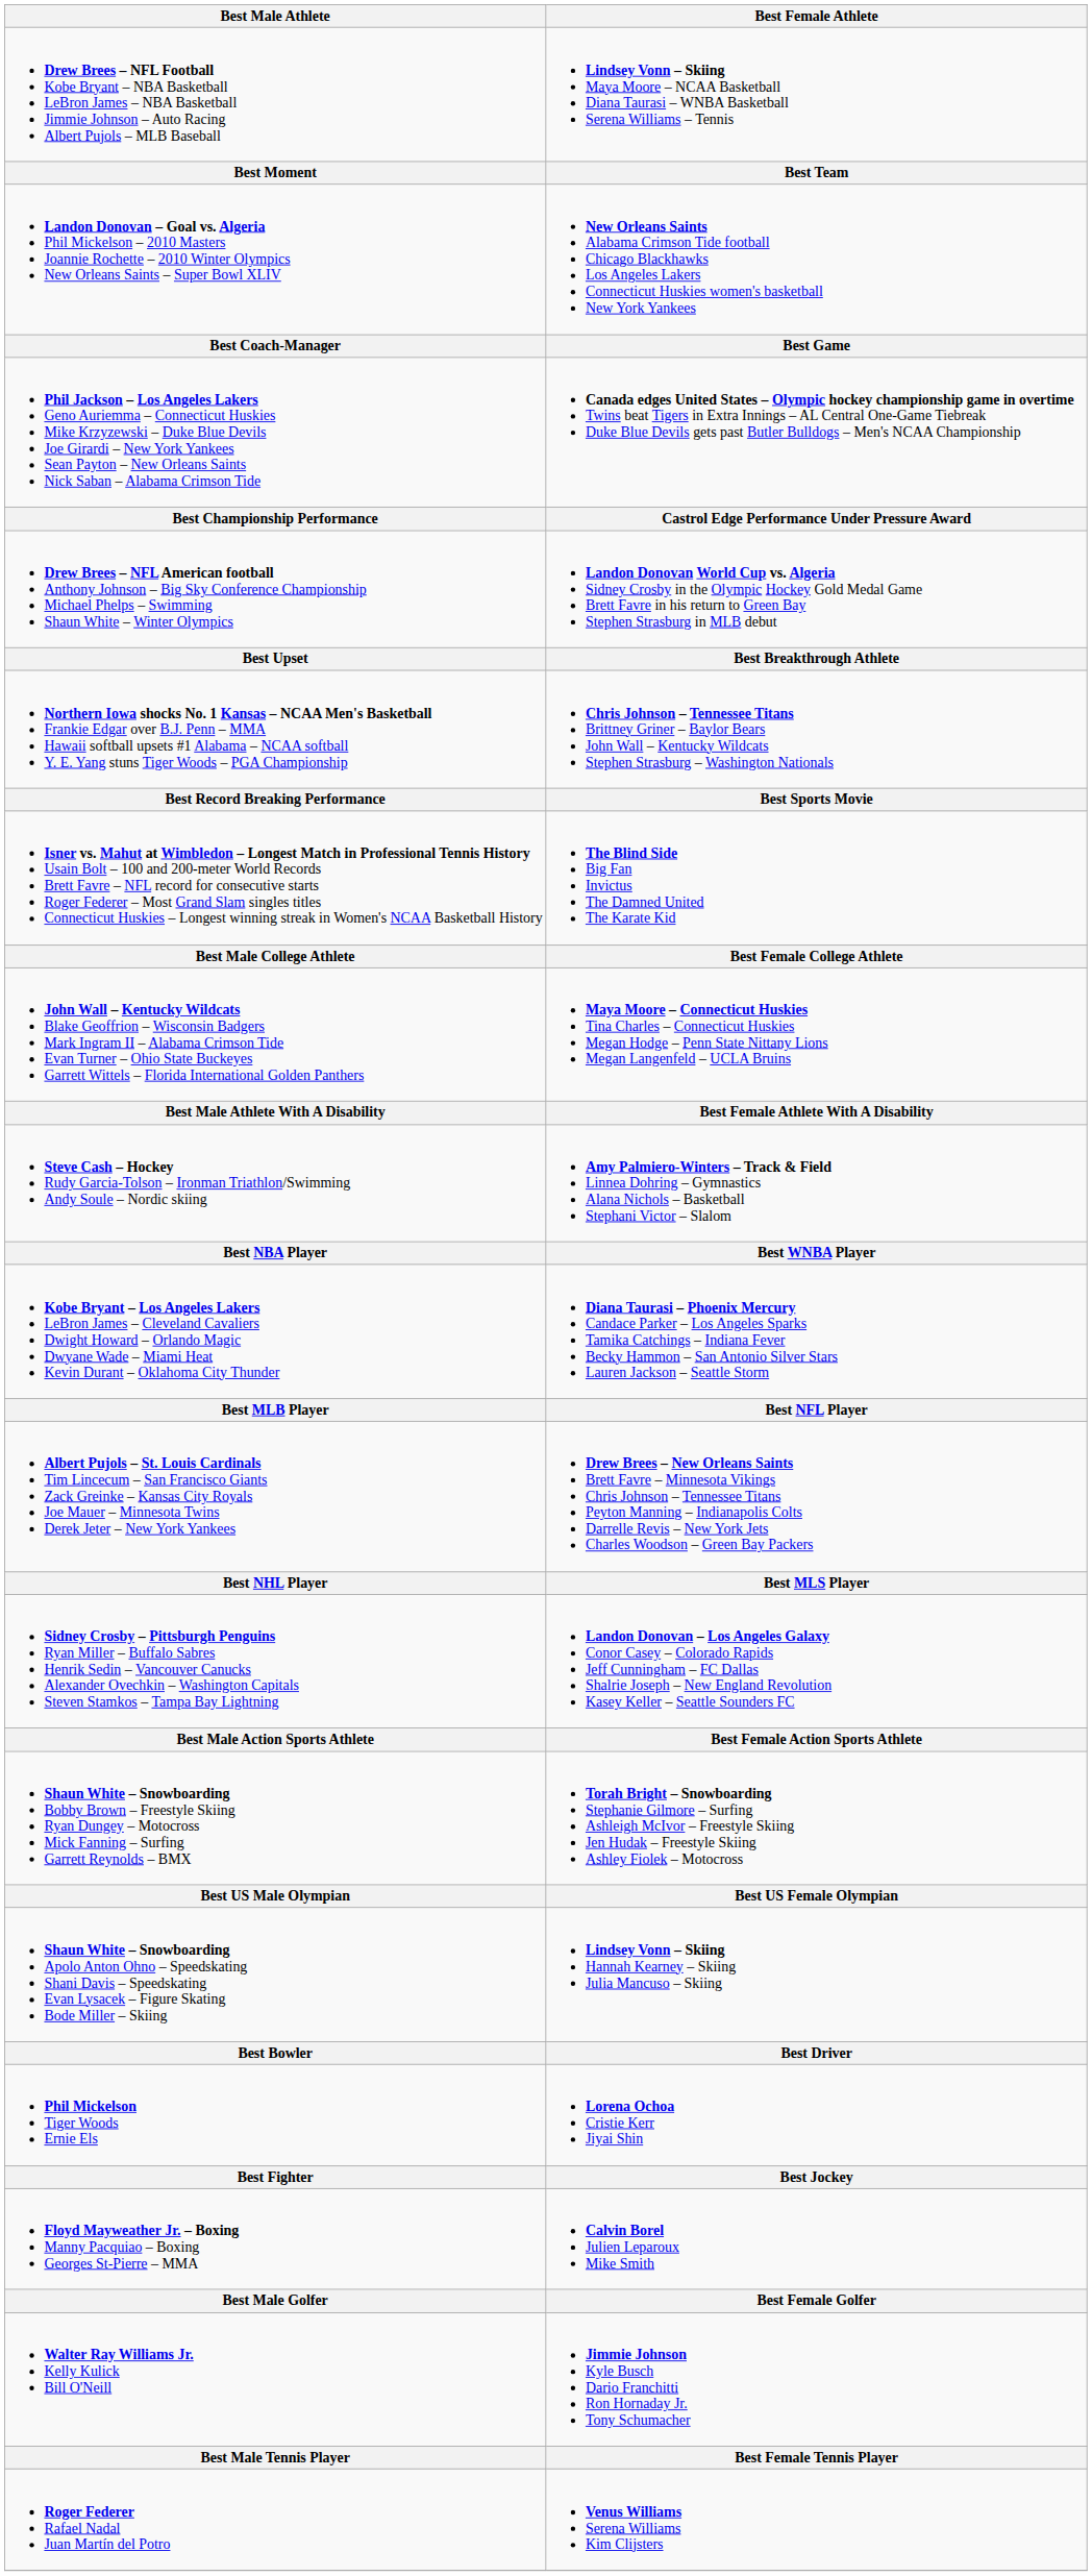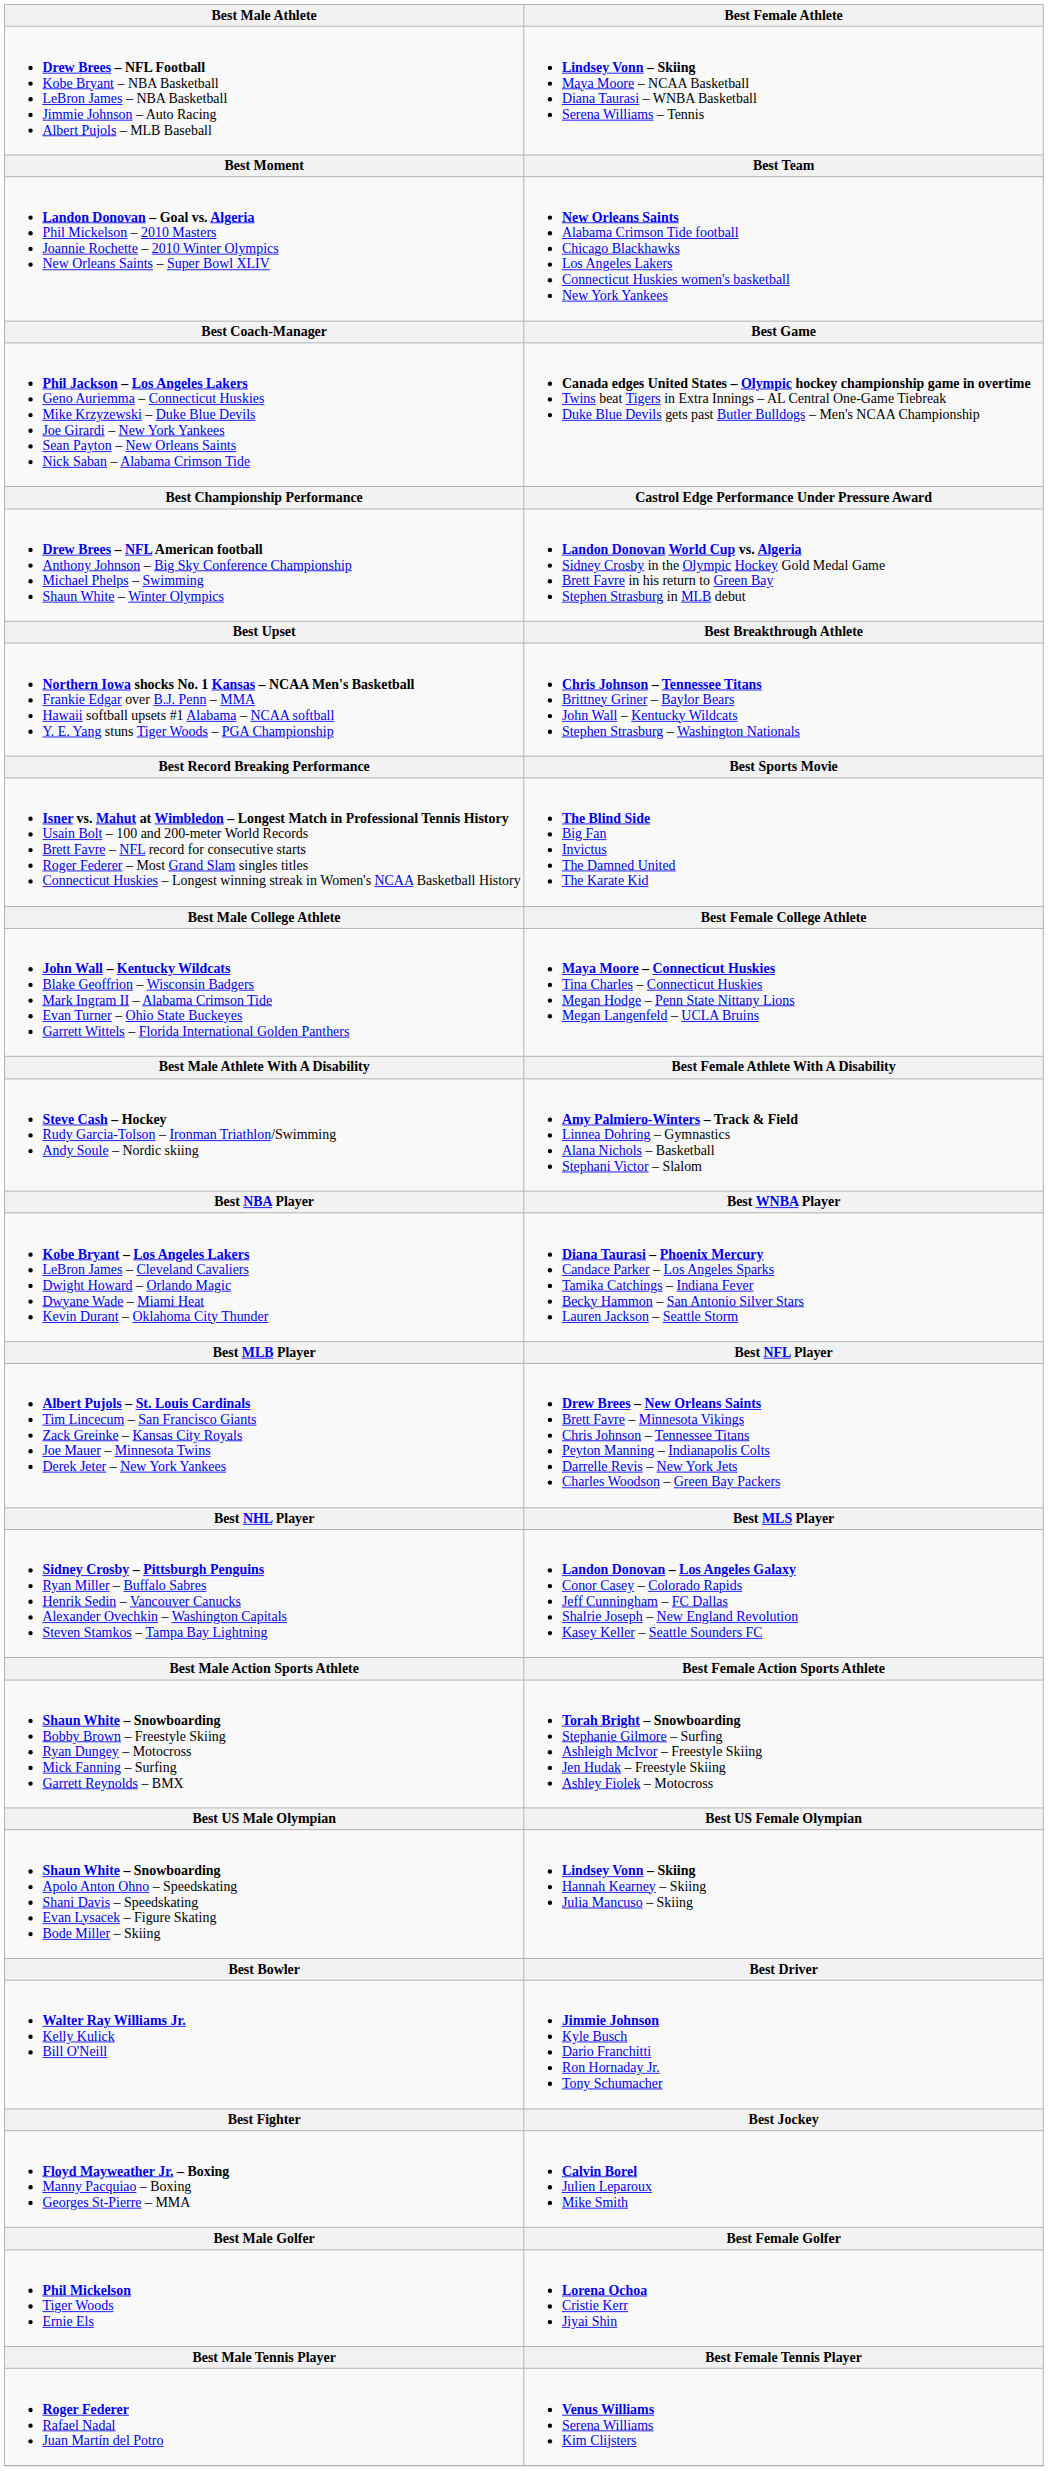rows swapped: Walter Ray Williams Jr. Kelly Kulick Bill O'Neill <-> Phil Mickelson Tiger Woods Ernie Els
